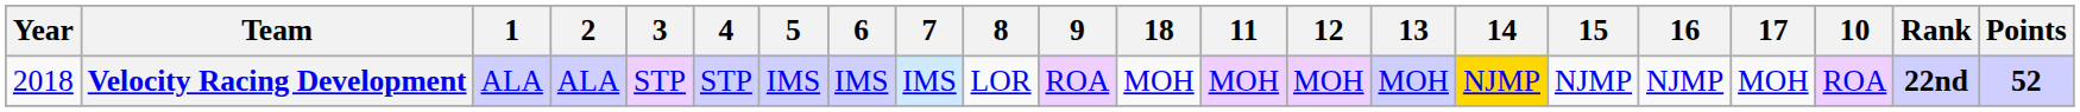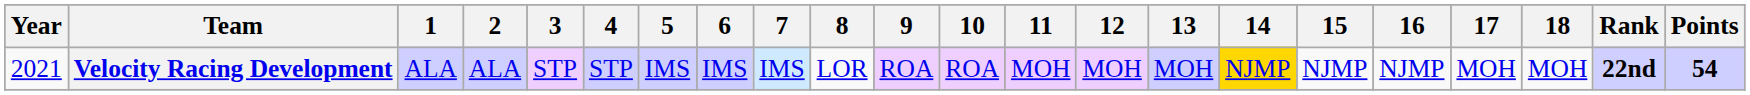columns swapped: 10 <-> 18
Velocity Racing Development | Year: 2018 -> 2021
Velocity Racing Development | Points: 52 -> 54
